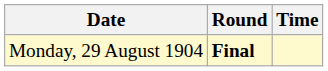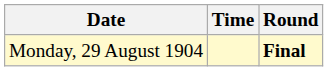columns swapped: Time <-> Round
